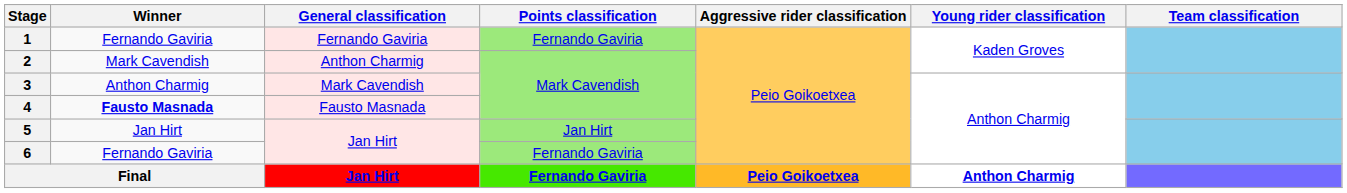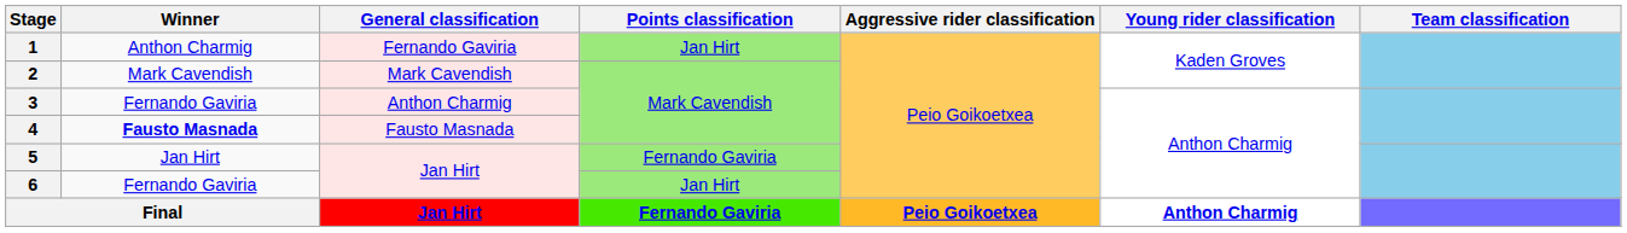1 | Winner: Fernando Gaviria -> Anthon Charmig
1 | Points classification: Fernando Gaviria -> Jan Hirt
2 | General classification: Anthon Charmig -> Mark Cavendish
3 | Winner: Anthon Charmig -> Fernando Gaviria
3 | General classification: Mark Cavendish -> Anthon Charmig
5 | Points classification: Jan Hirt -> Fernando Gaviria
6 | Points classification: Fernando Gaviria -> Jan Hirt
